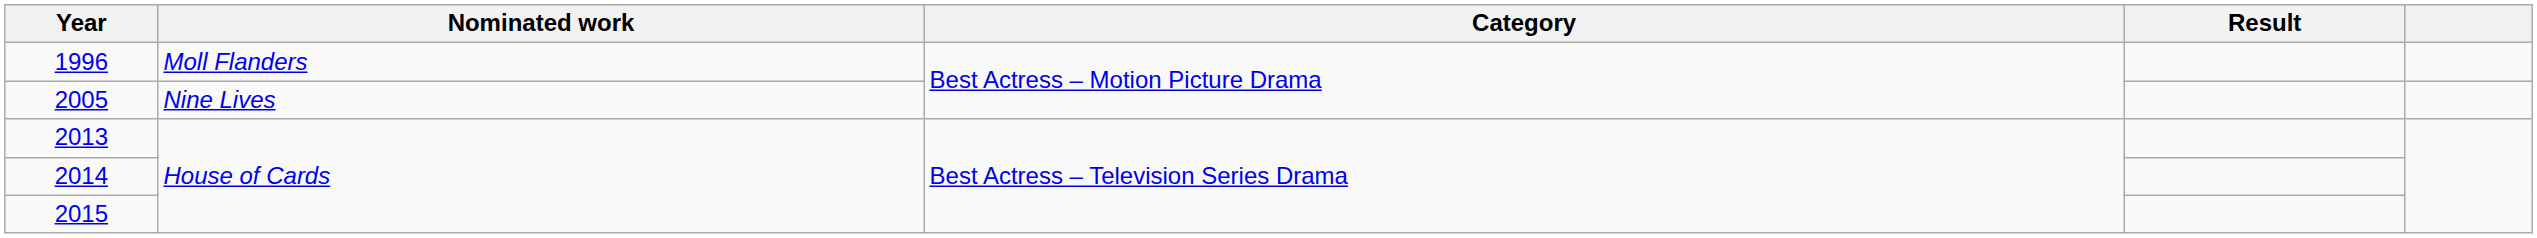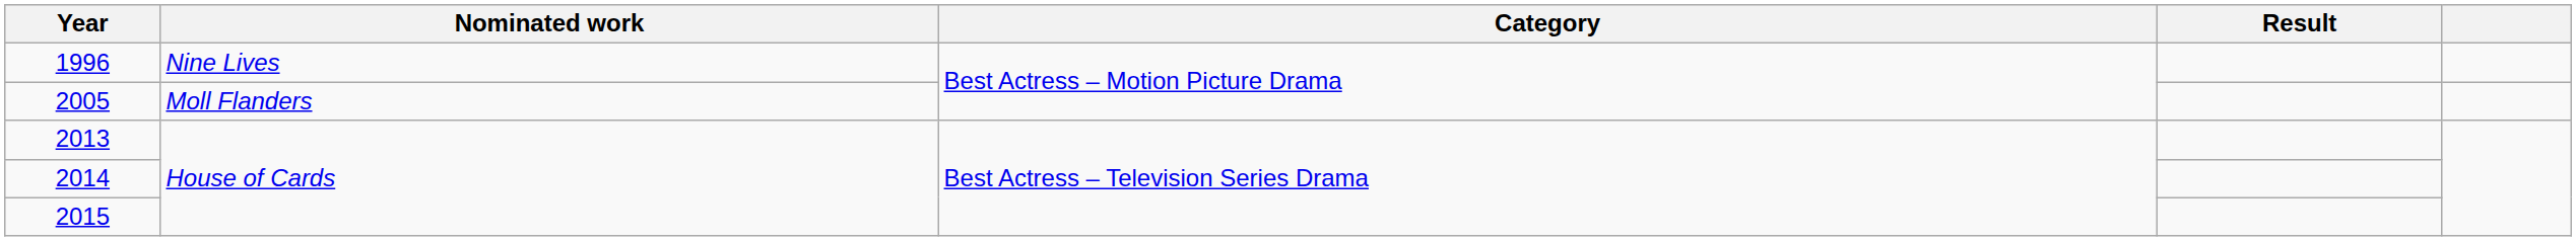1996 | Nominated work: Moll Flanders -> Nine Lives
2005 | Nominated work: Nine Lives -> Moll Flanders
